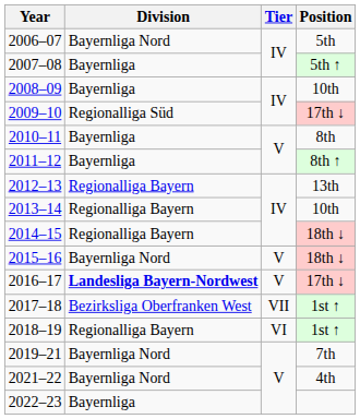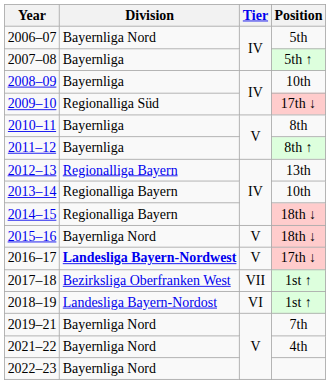2018–19 | Division: Regionalliga Bayern -> Landesliga Bayern-Nordost
2022–23 | Division: Bayernliga -> Bayernliga Nord
